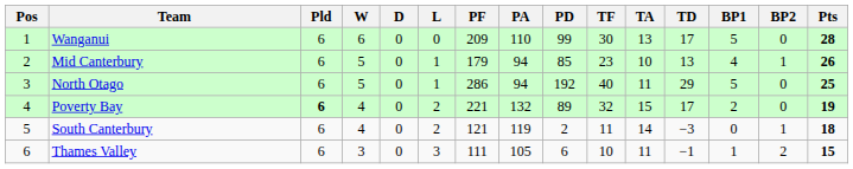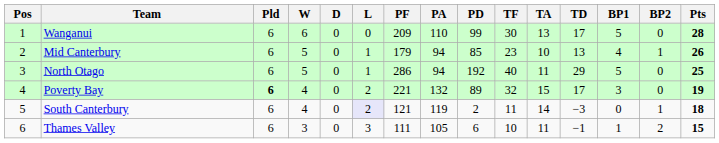Poverty Bay | BP1: 2 -> 3
South Canterbury | L: no background -> lavender background
